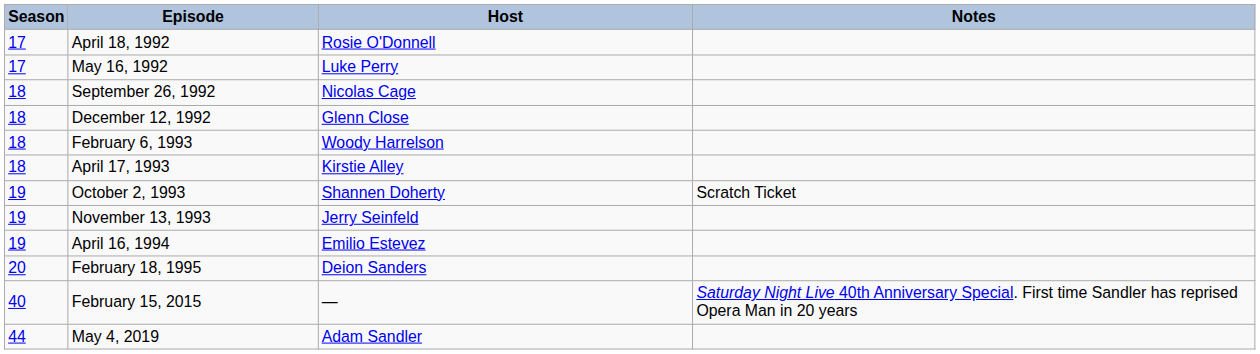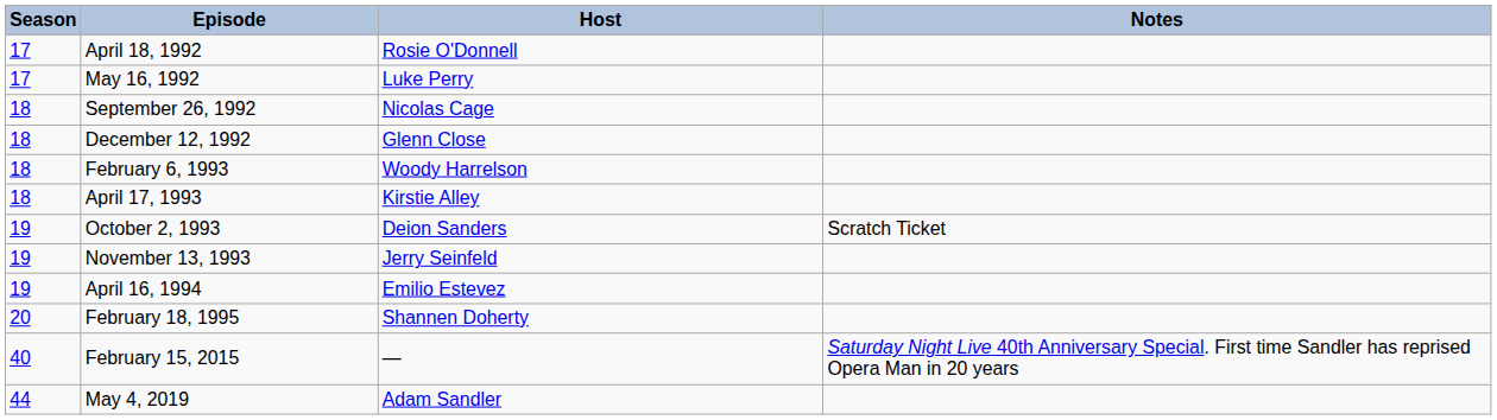October 2, 1993 | Host: Shannen Doherty -> Deion Sanders
February 18, 1995 | Host: Deion Sanders -> Shannen Doherty
